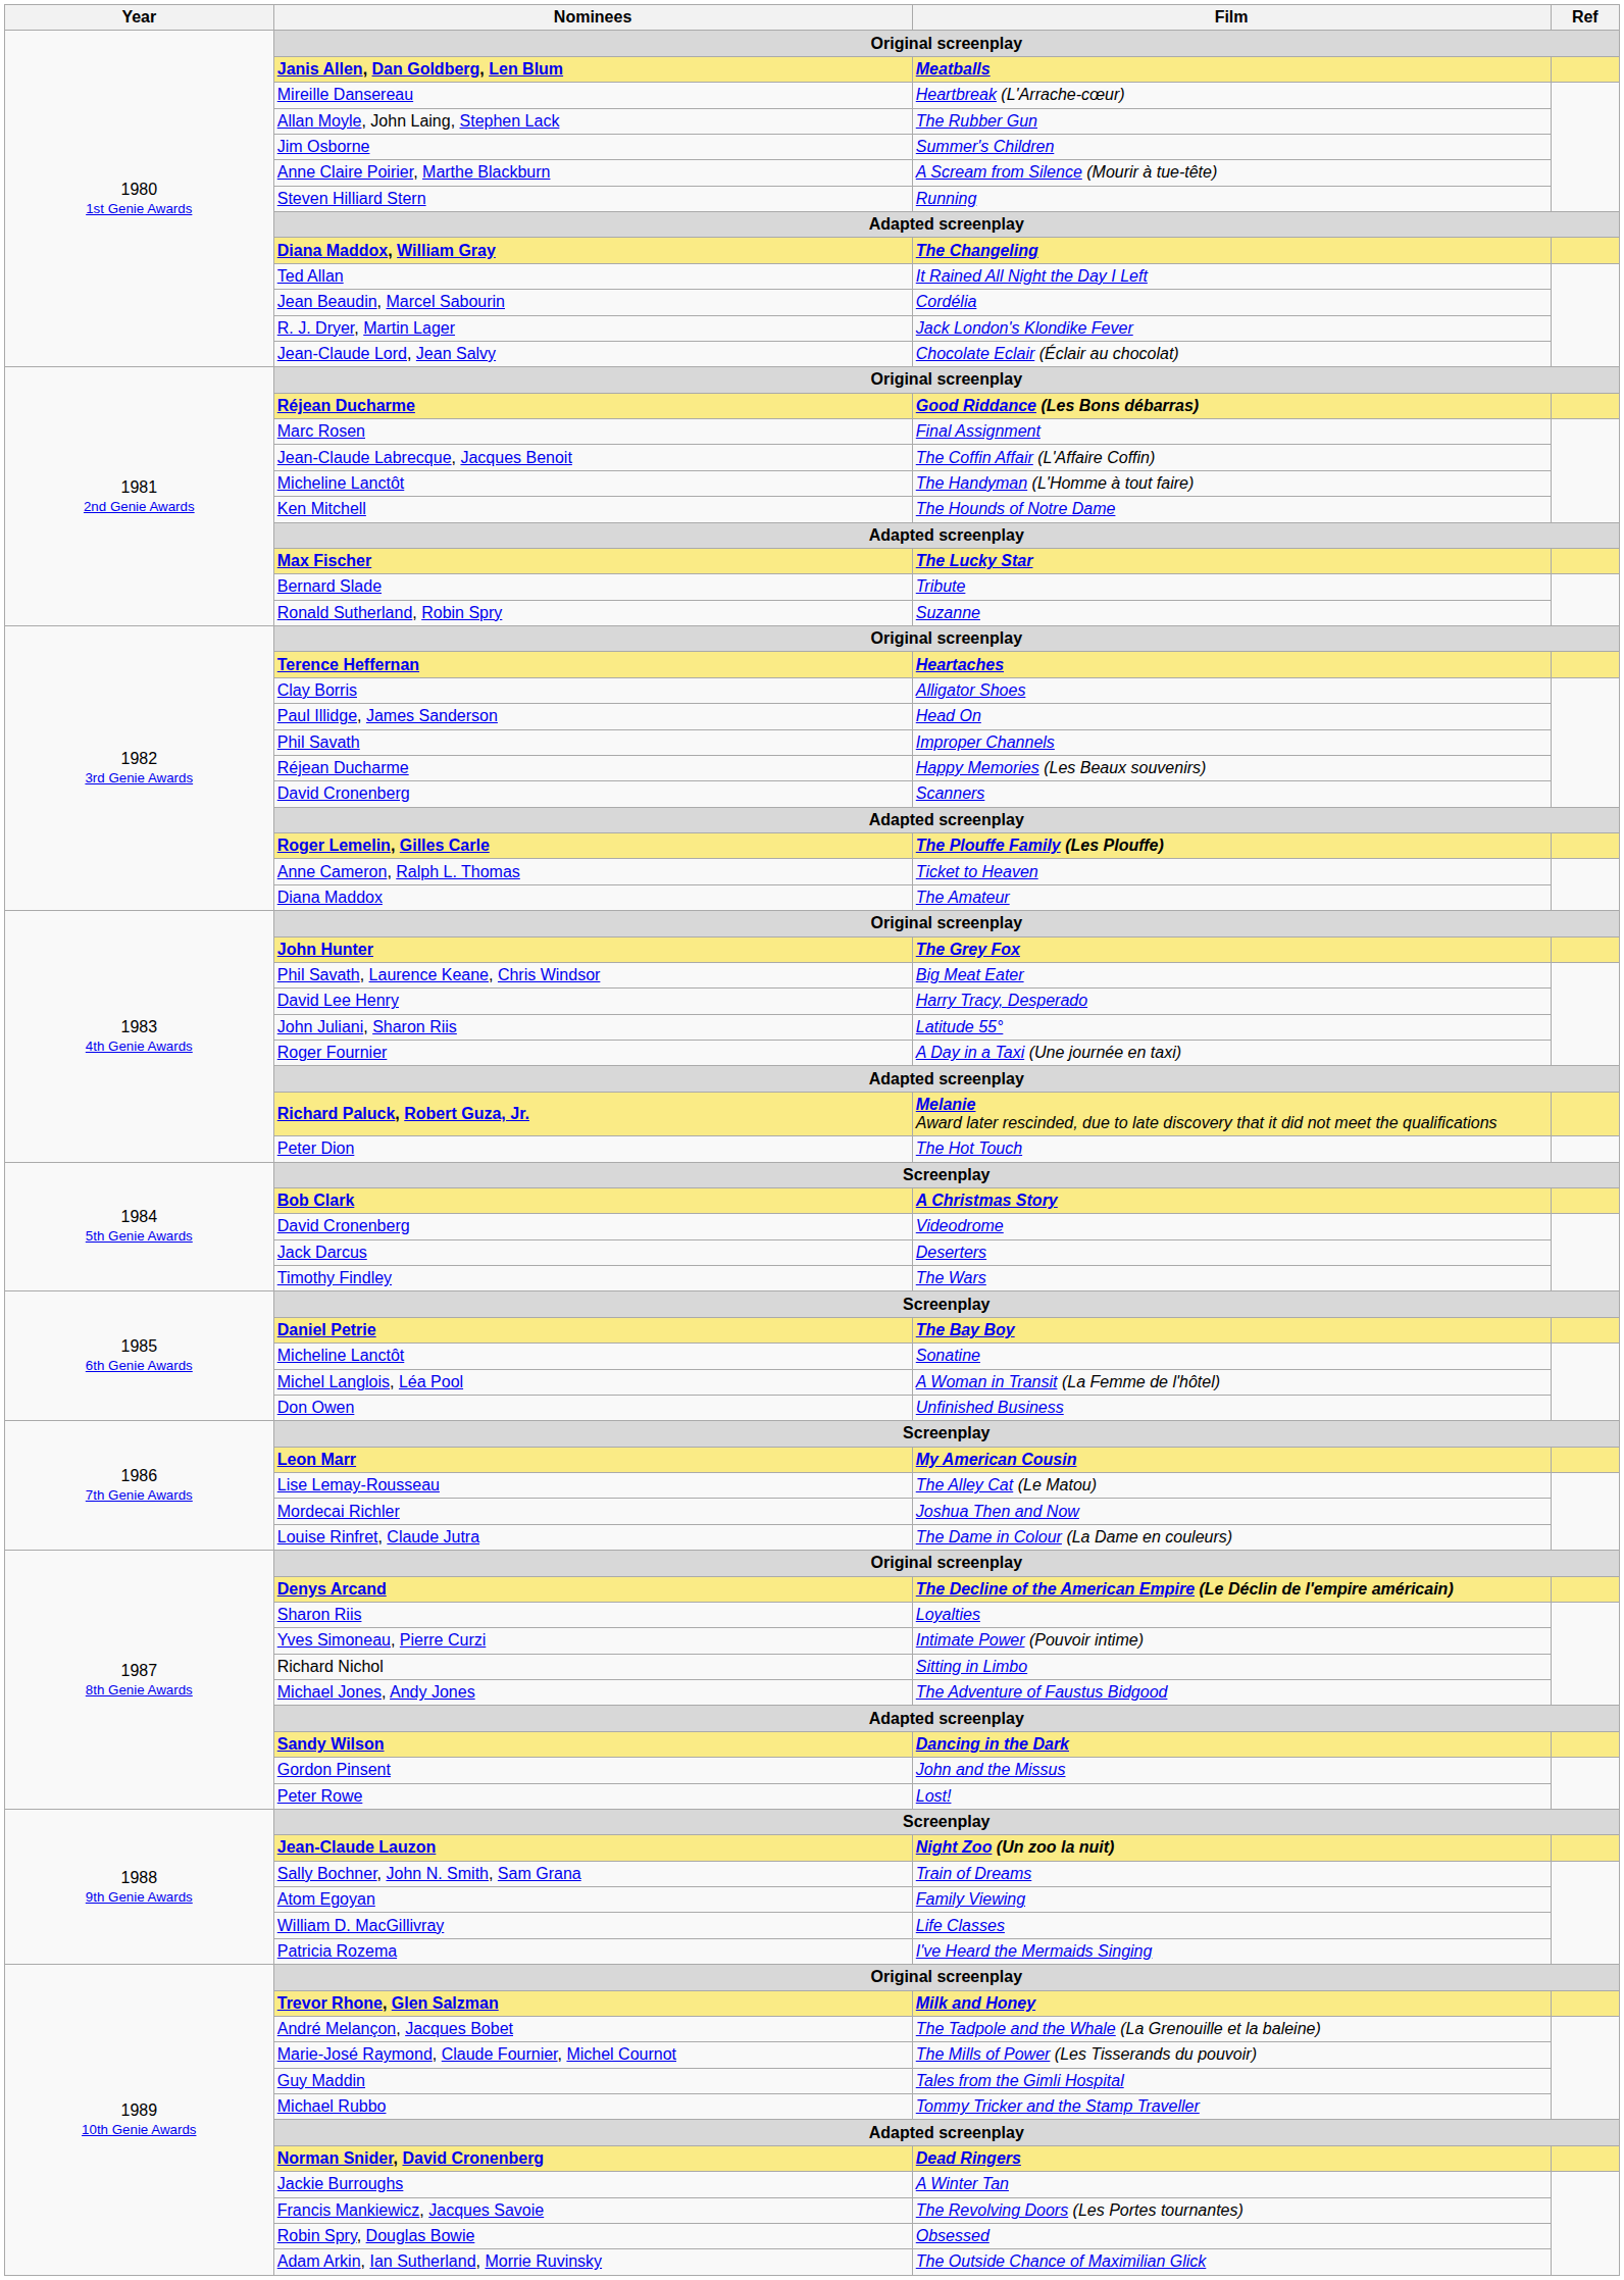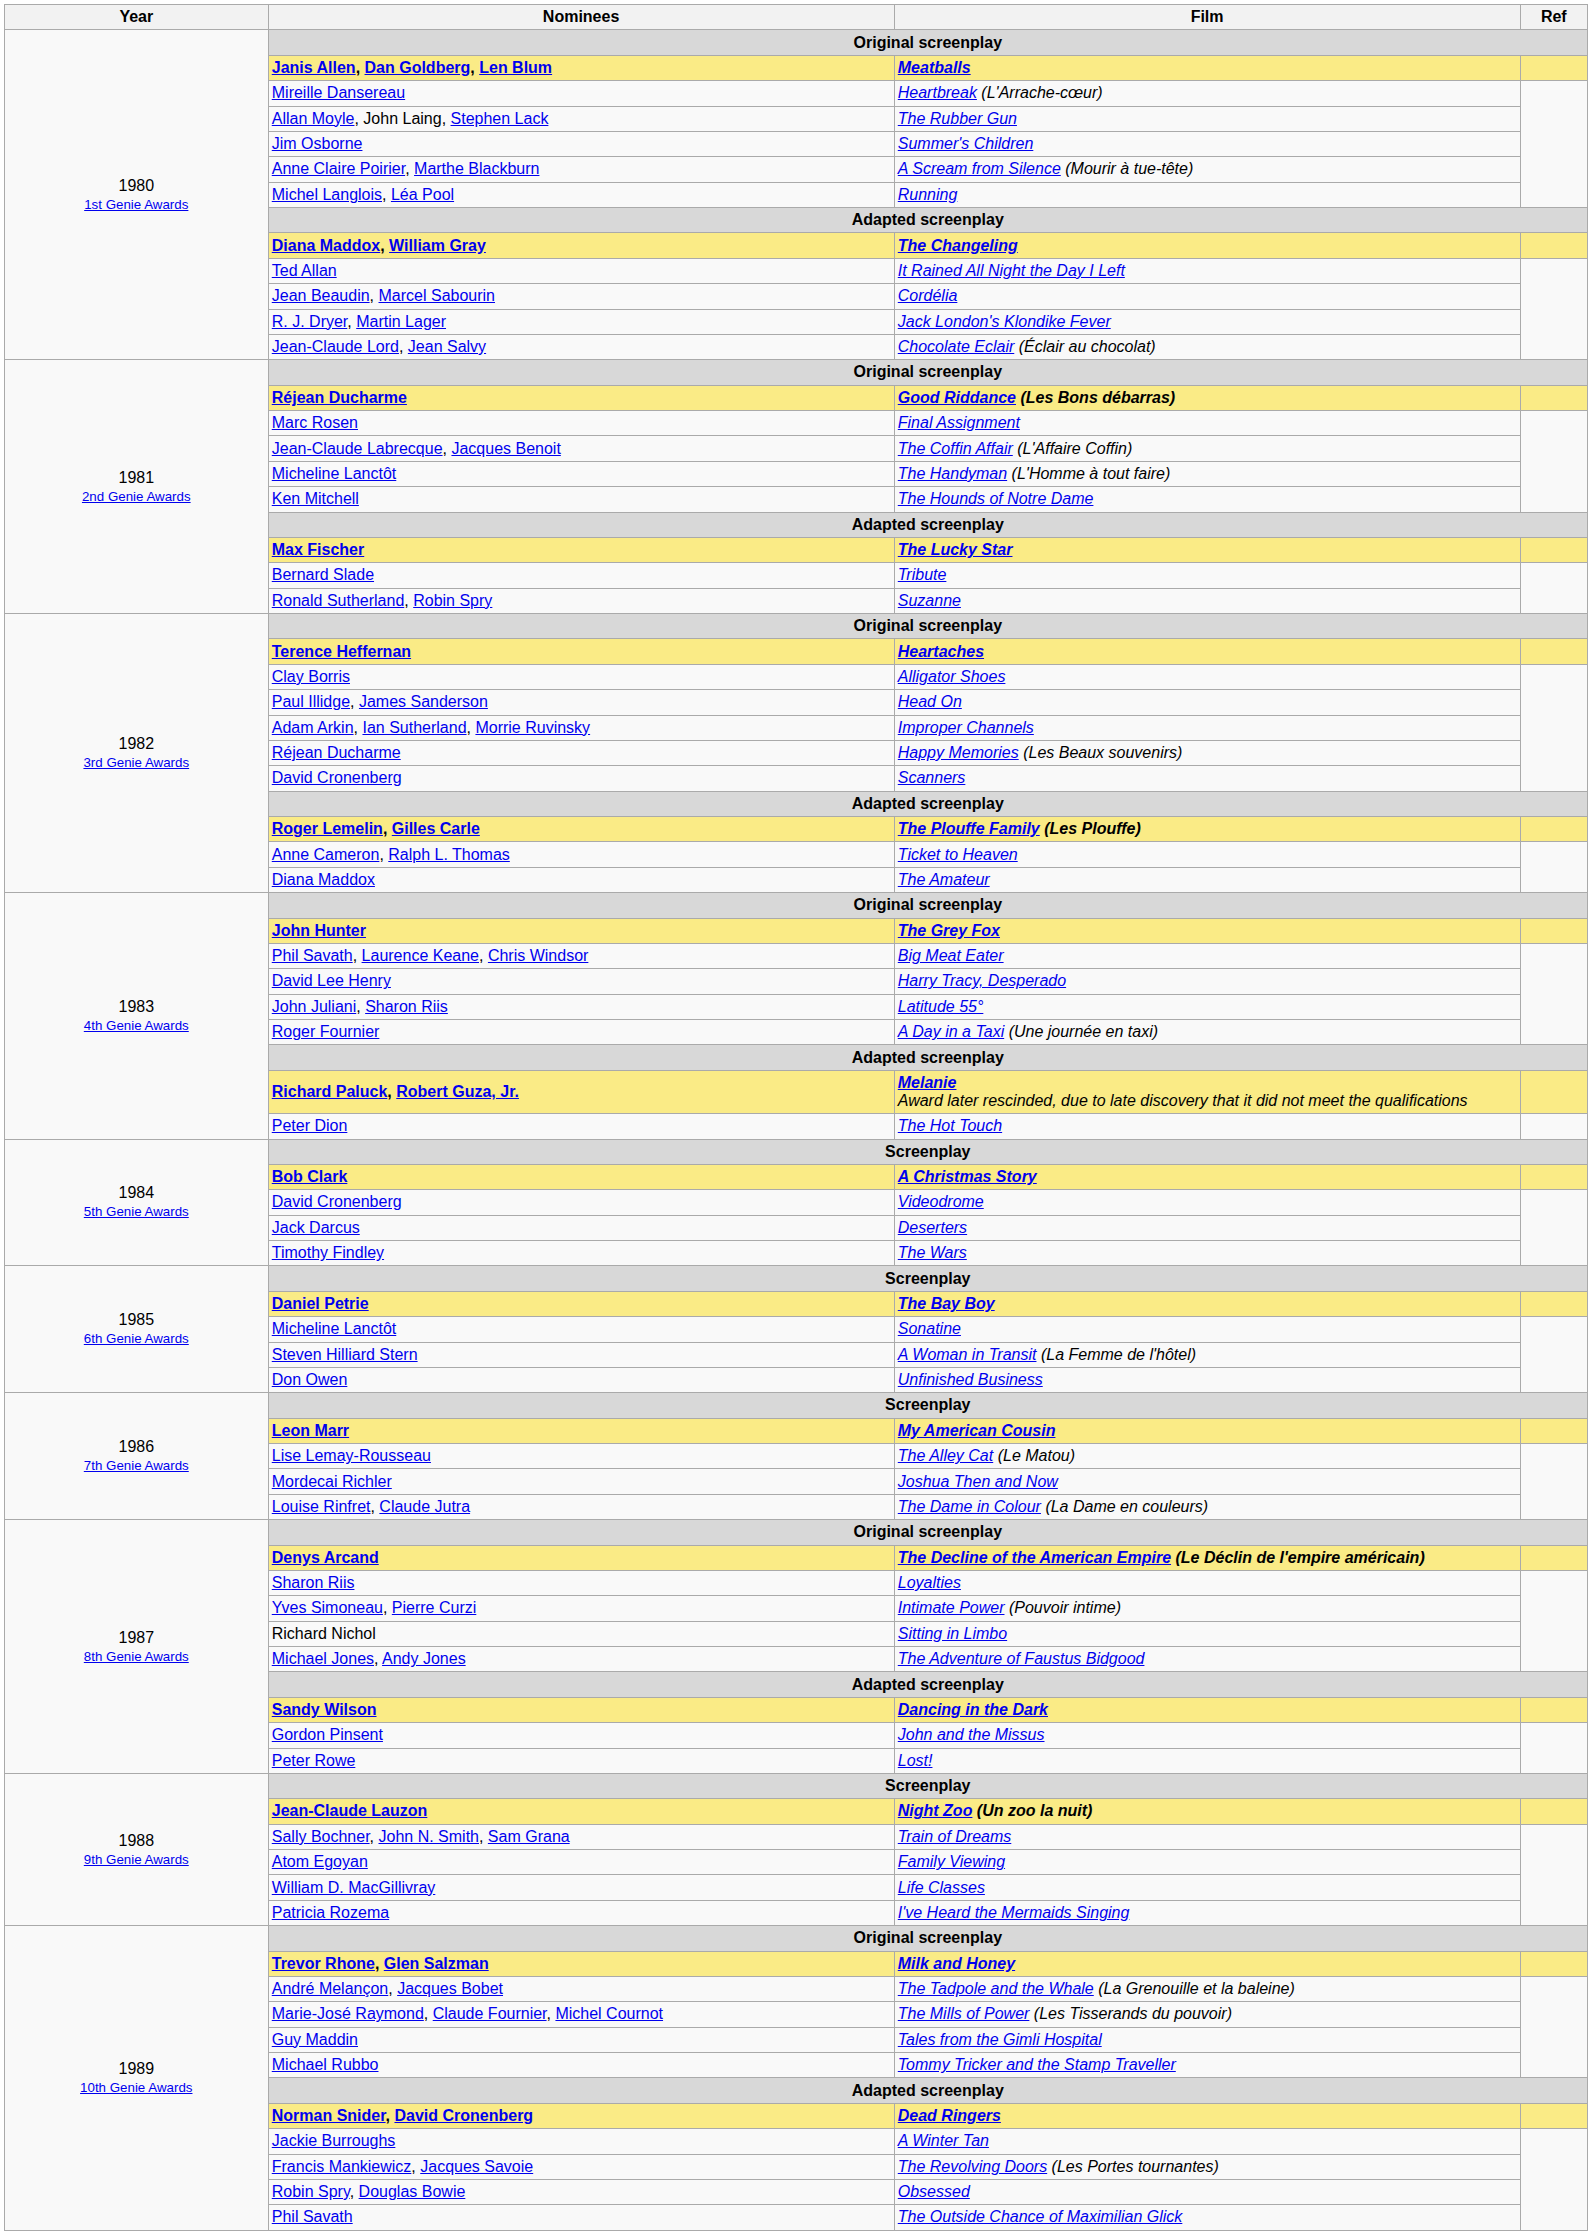Running | Nominees: Steven Hilliard Stern -> Michel Langlois, Léa Pool
Improper Channels | Nominees: Phil Savath -> Adam Arkin, Ian Sutherland, Morrie Ruvinsky
A Woman in Transit (La Femme de l'hôtel) | Nominees: Michel Langlois, Léa Pool -> Steven Hilliard Stern
The Outside Chance of Maximilian Glick | Nominees: Adam Arkin, Ian Sutherland, Morrie Ruvinsky -> Phil Savath
